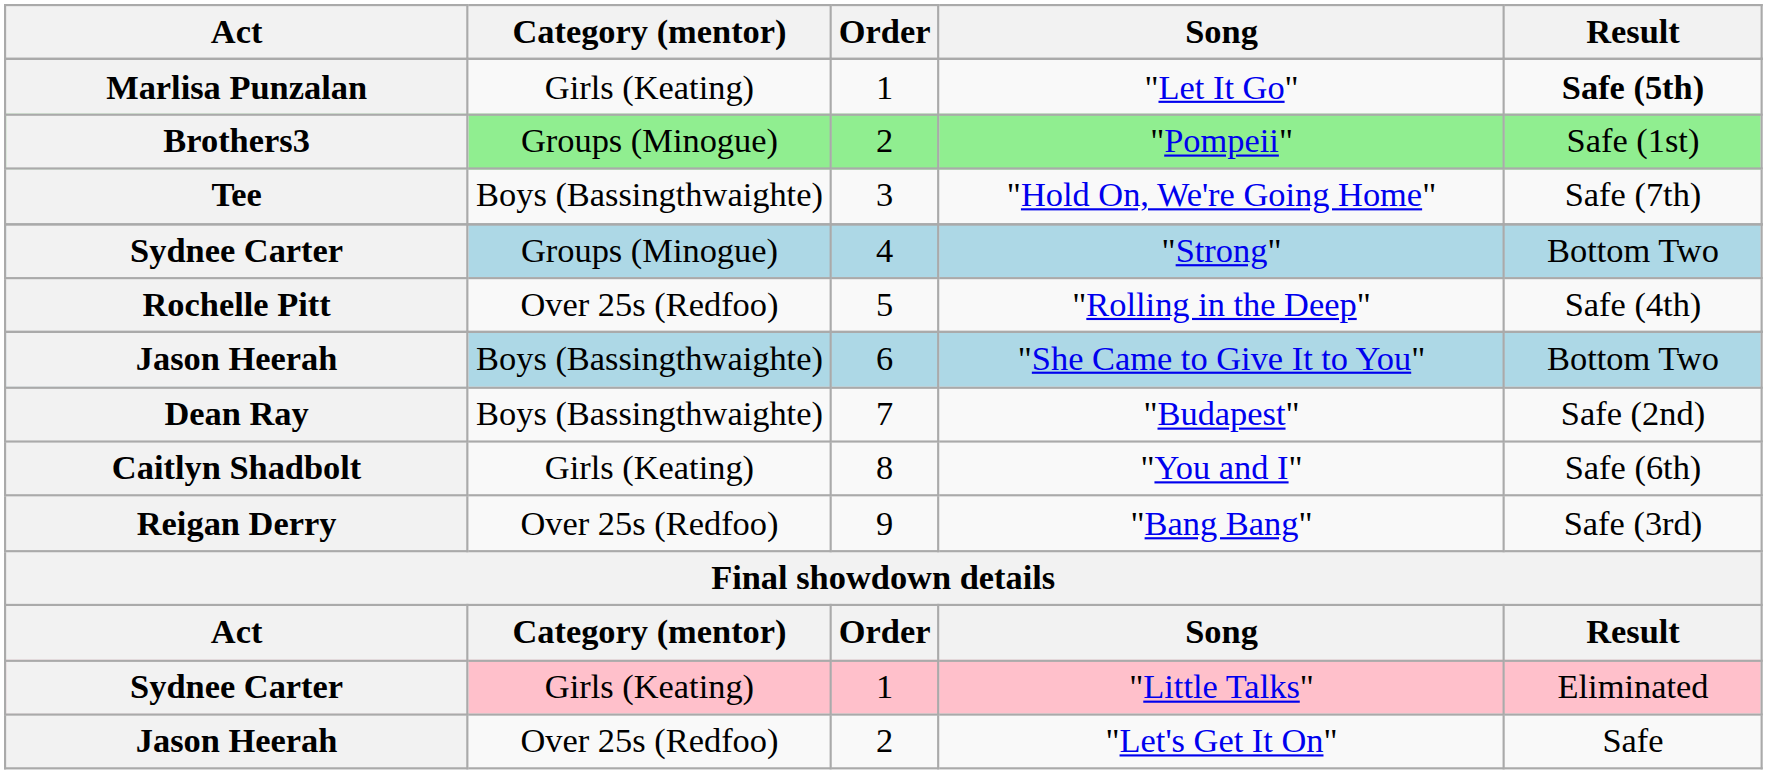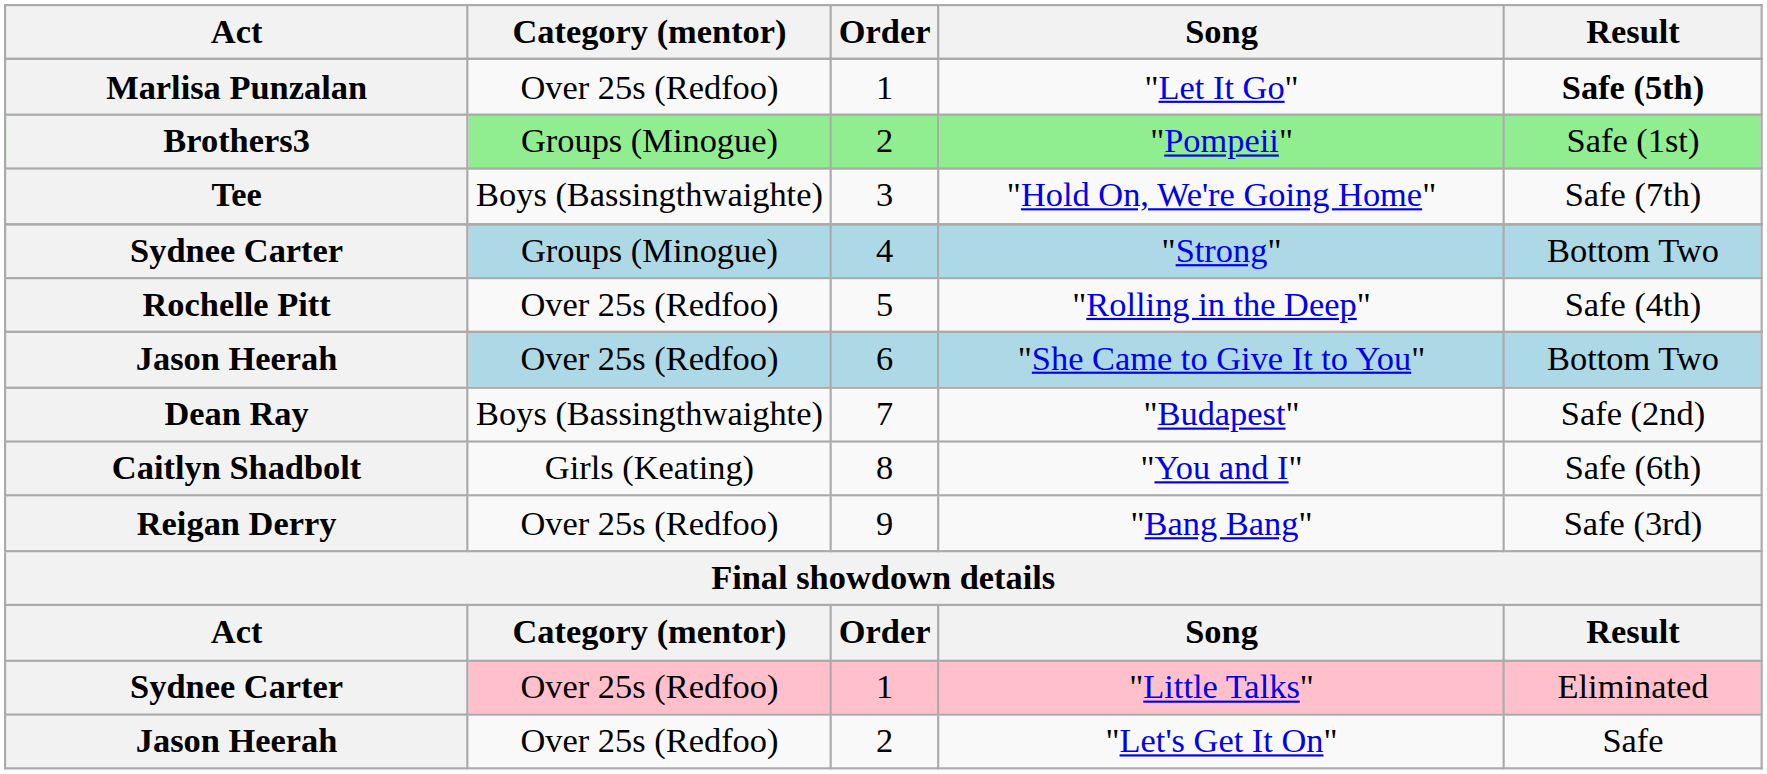"Let It Go" | Category (mentor): Girls (Keating) -> Over 25s (Redfoo)
"She Came to Give It to You" | Category (mentor): Boys (Bassingthwaighte) -> Over 25s (Redfoo)
"Little Talks" | Category (mentor): Girls (Keating) -> Over 25s (Redfoo)
